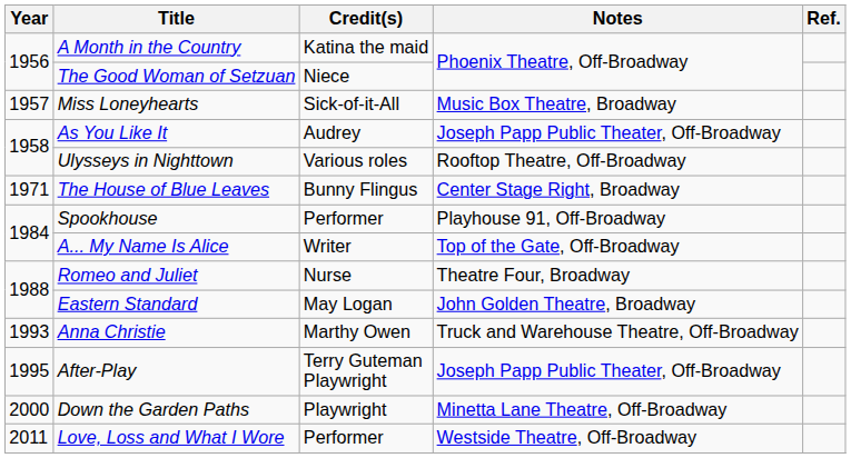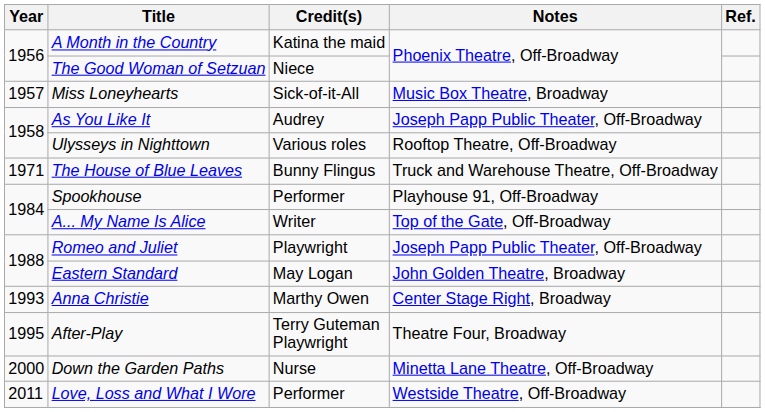The House of Blue Leaves | Notes: Center Stage Right, Broadway -> Truck and Warehouse Theatre, Off-Broadway
Romeo and Juliet | Credit(s): Nurse -> Playwright
Romeo and Juliet | Notes: Theatre Four, Broadway -> Joseph Papp Public Theater, Off-Broadway
Anna Christie | Notes: Truck and Warehouse Theatre, Off-Broadway -> Center Stage Right, Broadway
After-Play | Notes: Joseph Papp Public Theater, Off-Broadway -> Theatre Four, Broadway
Down the Garden Paths | Credit(s): Playwright -> Nurse
